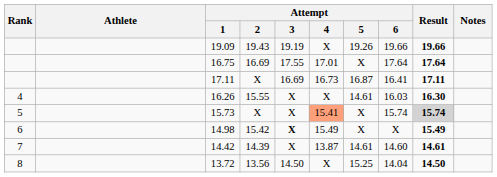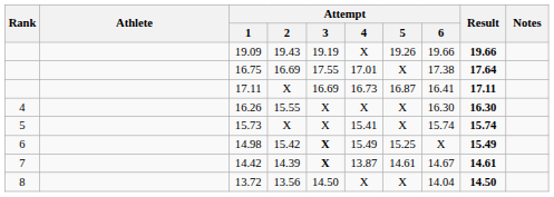16.75 | Attempt / 6: 17.64 -> 17.38
16.26 | Attempt / 5: 14.61 -> X
16.26 | Attempt / 6: 16.03 -> 16.30
15.73 | Attempt / 4: lightsalmon background -> no background
15.73 | Result: lightgrey background -> no background
14.98 | Attempt / 5: X -> 15.25
14.42 | Attempt / 3: normal -> bold
14.42 | Attempt / 6: 14.60 -> 14.67
13.72 | Attempt / 5: 15.25 -> X
